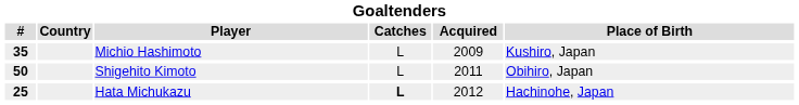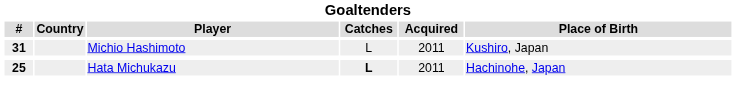Michio Hashimoto | #: 35 -> 31
Michio Hashimoto | Acquired: 2009 -> 2011
- row: 50 | Shigehito Kimoto | L | 2011 | Obihiro, Japan
Hata Michukazu | Acquired: 2012 -> 2011
